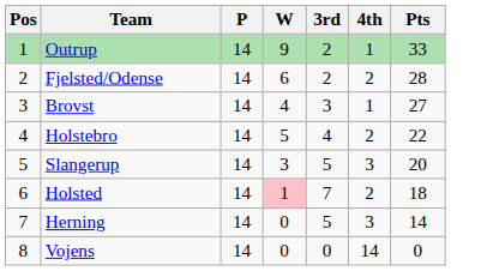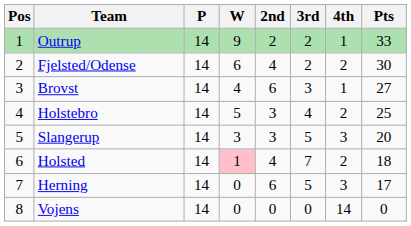+ column: 2nd | 2 | 4 | 6 | 3 | 3 | 4 | 6 | 0
Fjelsted/Odense | Pts: 28 -> 30
Holstebro | Pts: 22 -> 25
Herning | Pts: 14 -> 17
